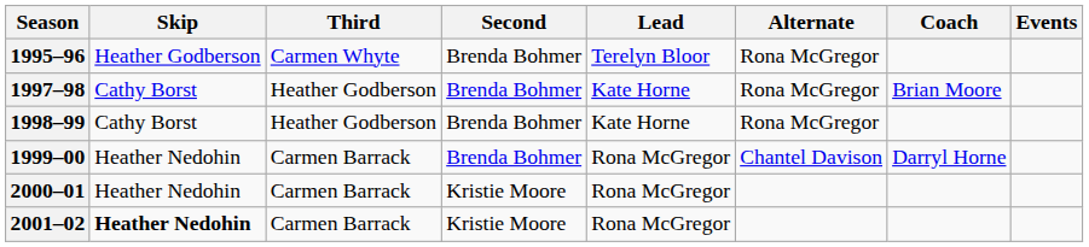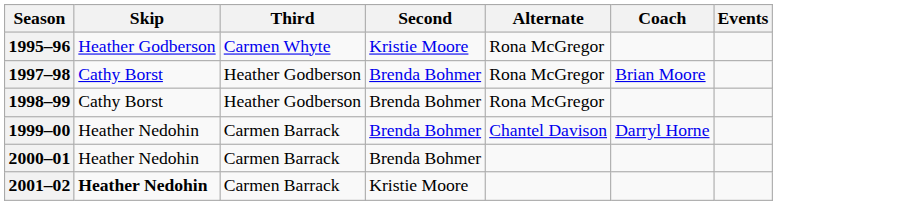- column: Lead | Terelyn Bloor | Kate Horne | Kate Horne | Rona McGregor | Rona McGregor | Rona McGregor
1995–96 | Second: Brenda Bohmer -> Kristie Moore
2000–01 | Second: Kristie Moore -> Brenda Bohmer
